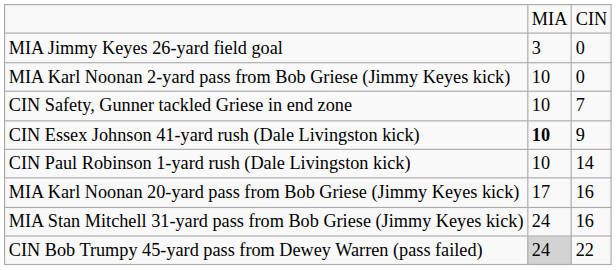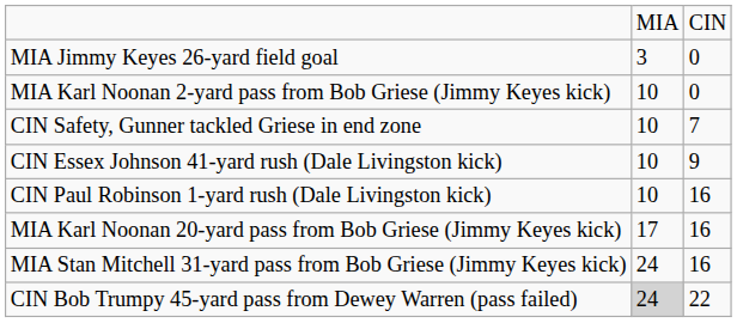CIN Essex Johnson 41-yard rush (Dale Livingston kick) | column 2: bold -> normal
CIN Paul Robinson 1-yard rush (Dale Livingston kick) | column 3: 14 -> 16
